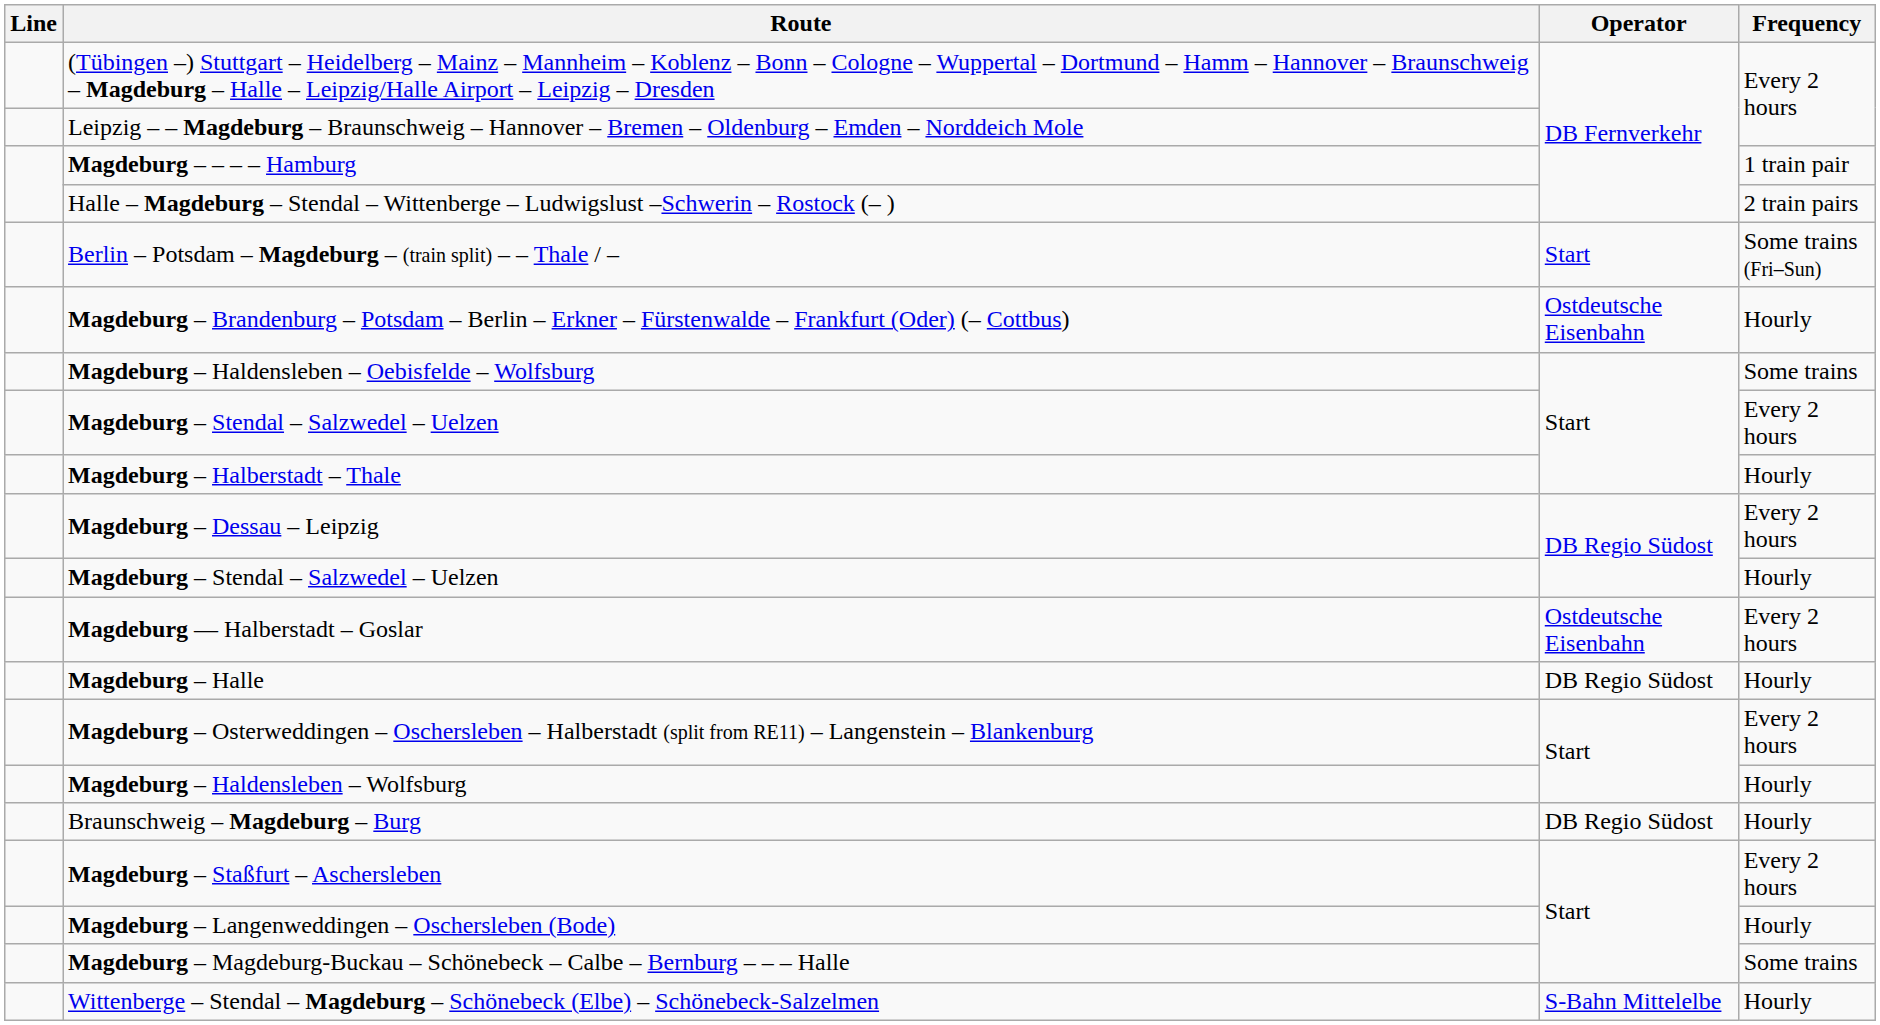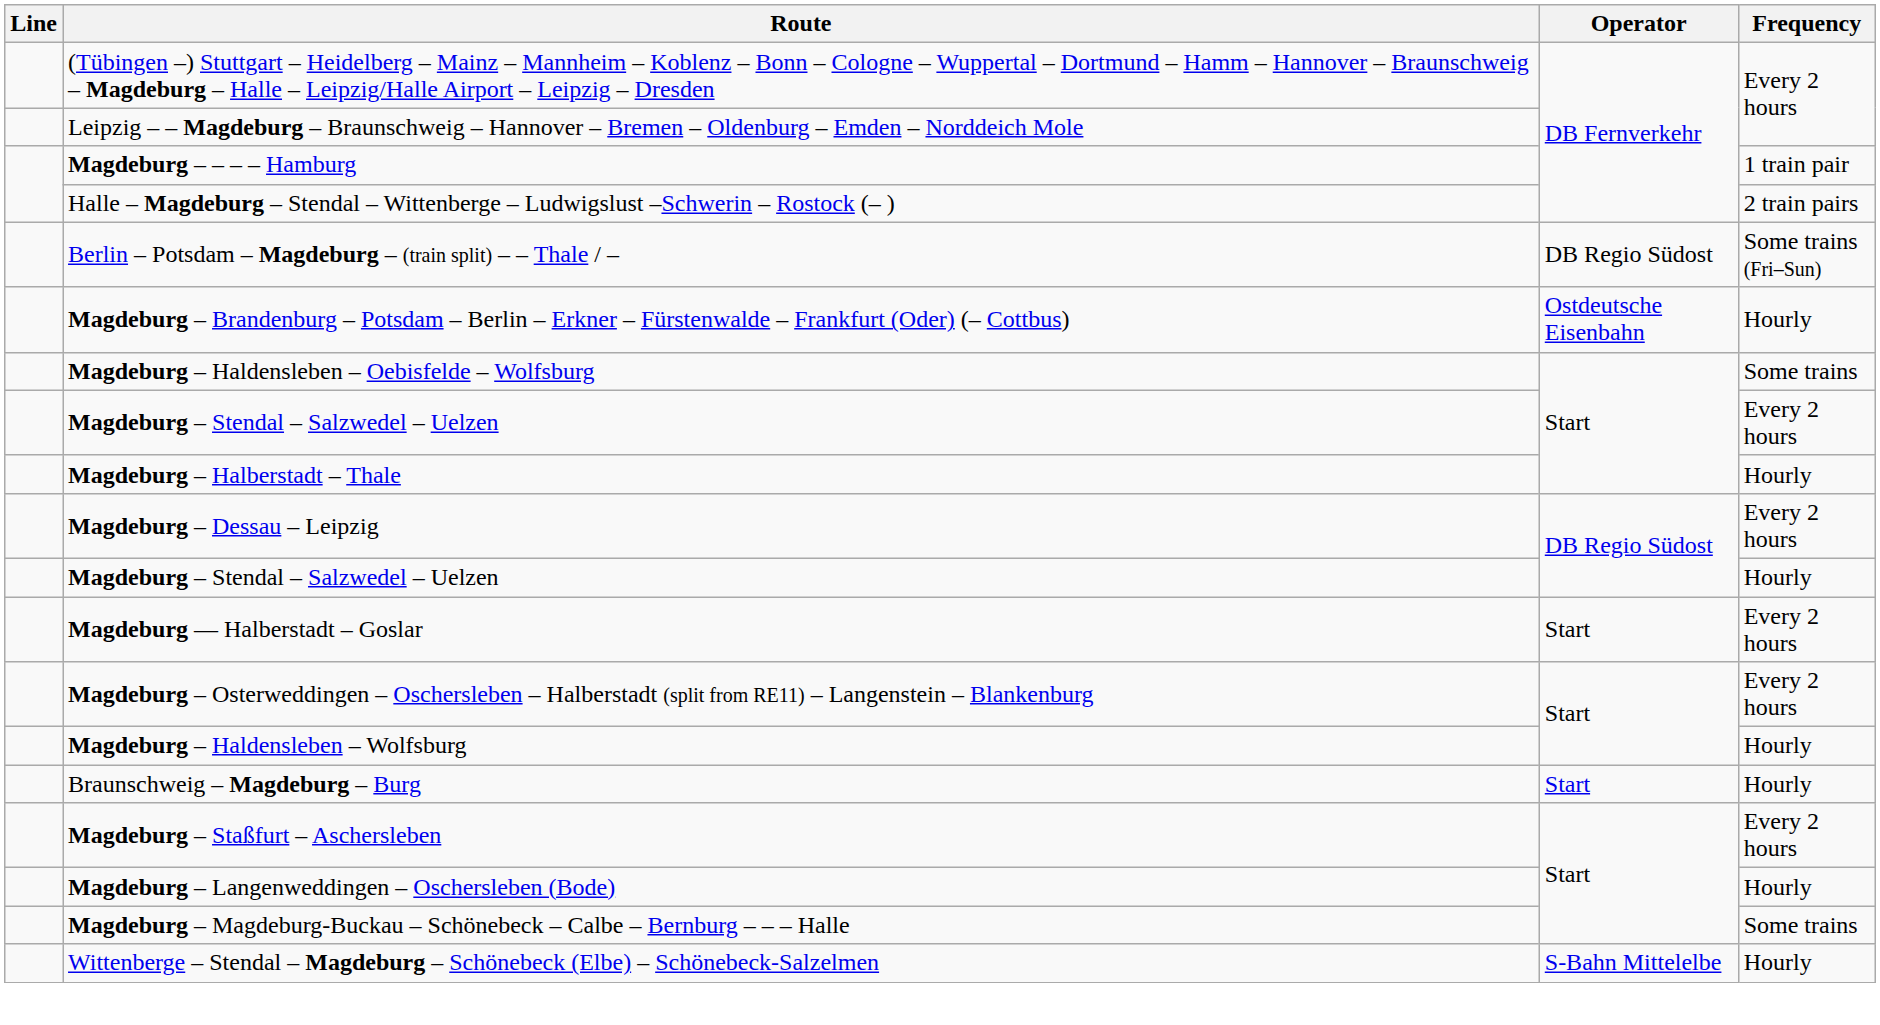Berlin – Potsdam – Magdeburg – (train split) – – Thale / – | Operator: Start -> DB Regio Südost
Magdeburg — Halberstadt – Goslar | Operator: Ostdeutsche Eisenbahn -> Start
- row: Magdeburg – Halle | DB Regio Südost | Hourly
Braunschweig – Magdeburg – Burg | Operator: DB Regio Südost -> Start
